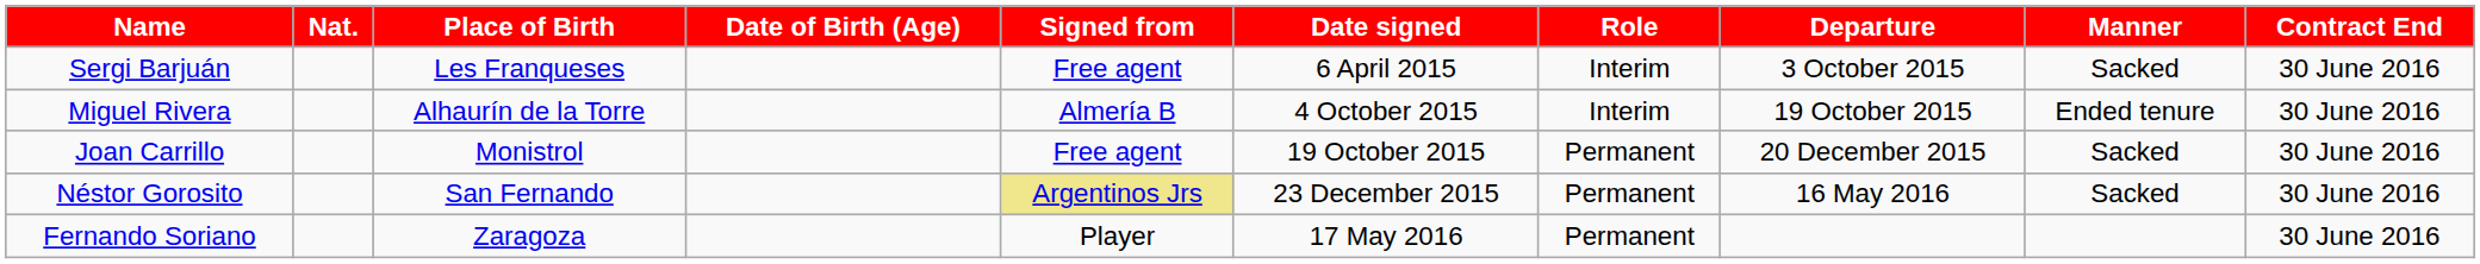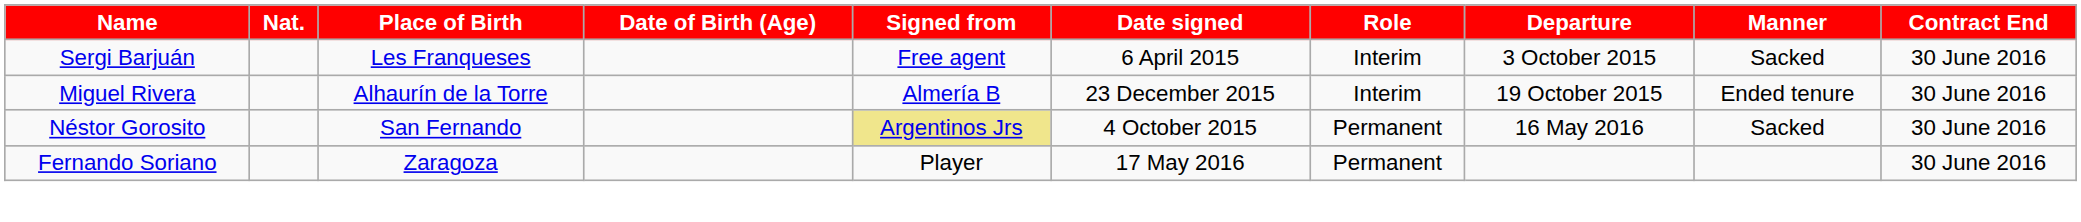Miguel Rivera | Date signed: 4 October 2015 -> 23 December 2015
- row: Joan Carrillo | Monistrol | Free agent | 19 October 2015 | Permanent | 20 December 2015 | Sacked | 30 June 2016
Néstor Gorosito | Date signed: 23 December 2015 -> 4 October 2015
